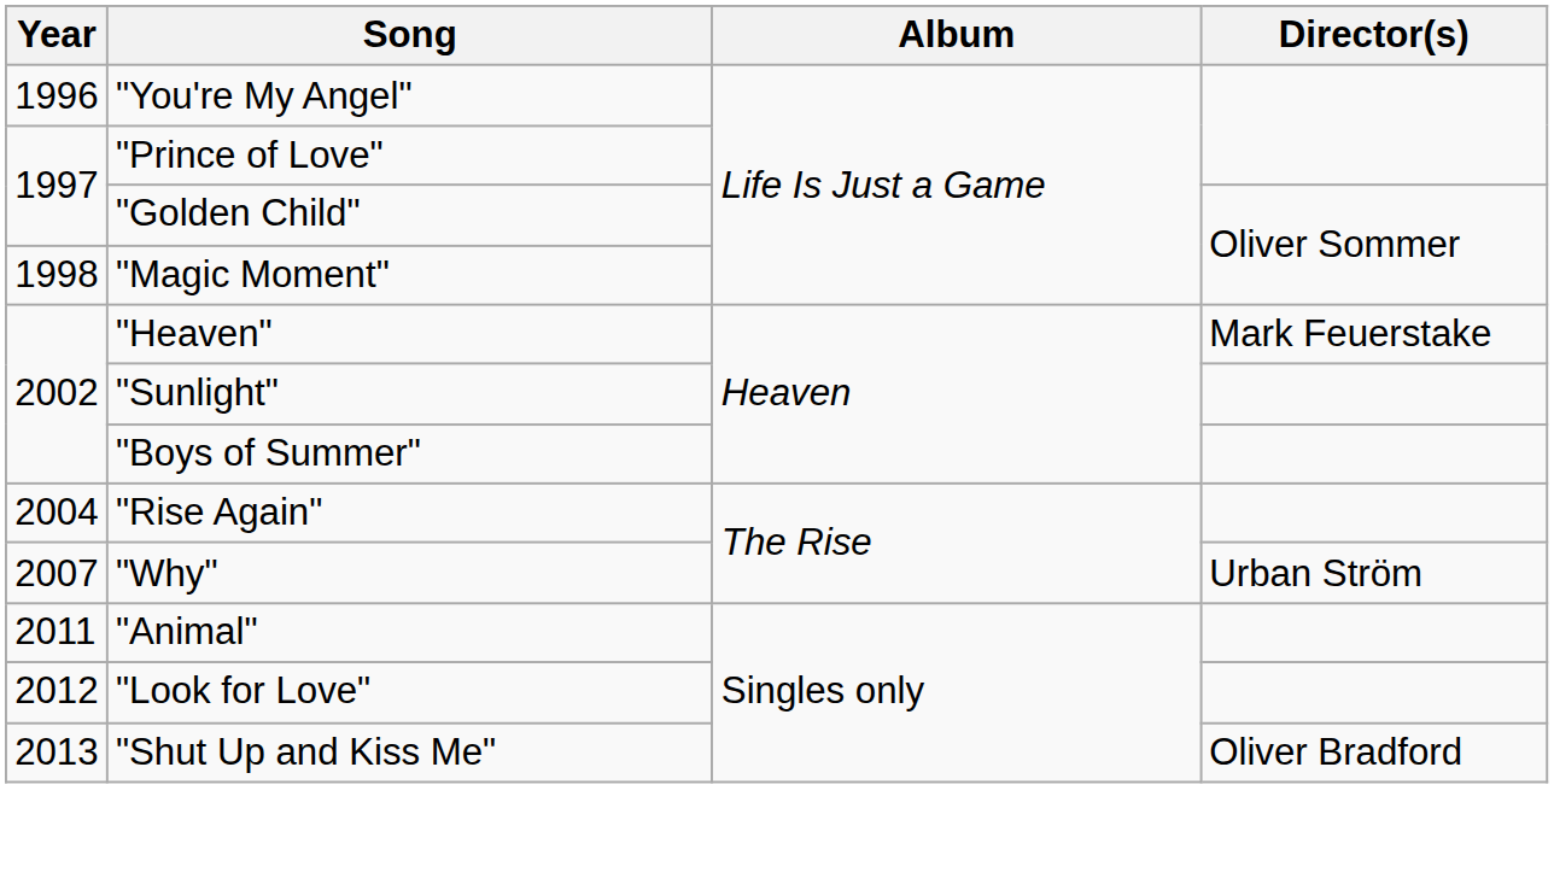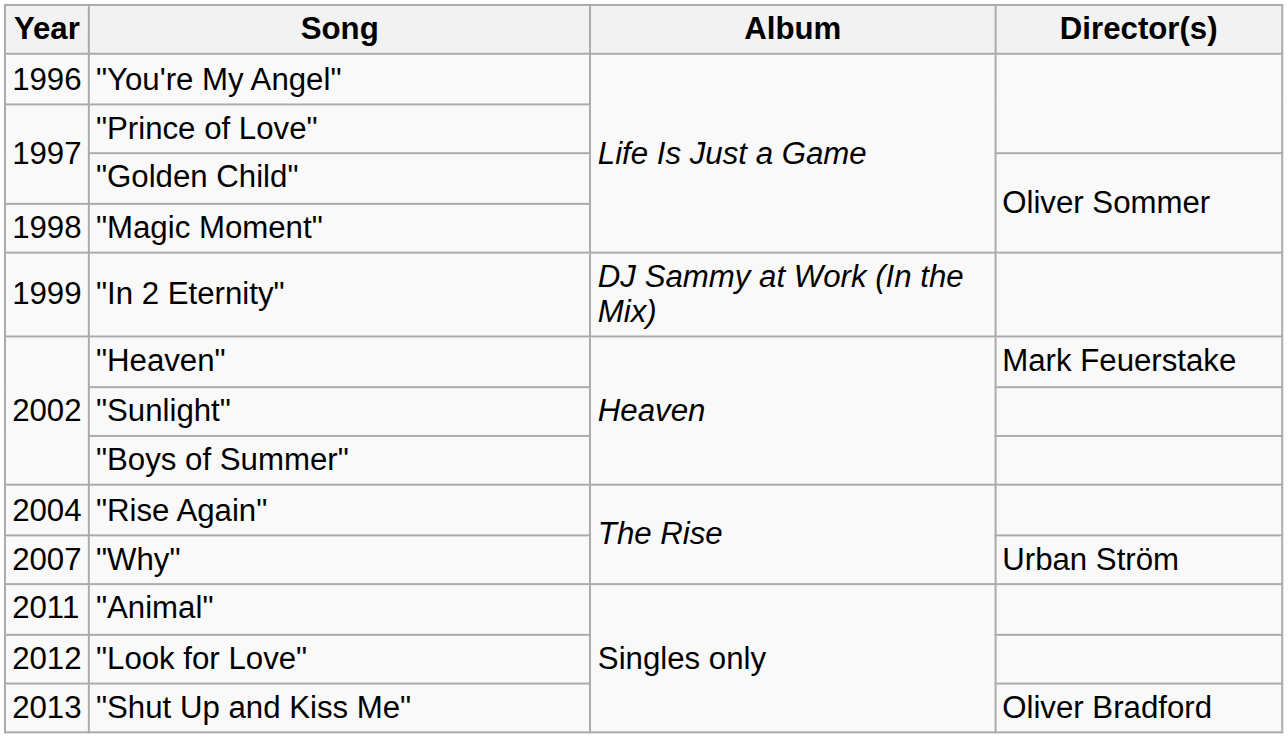+ row: 1999 | "In 2 Eternity" | DJ Sammy at Work (In the Mix)
